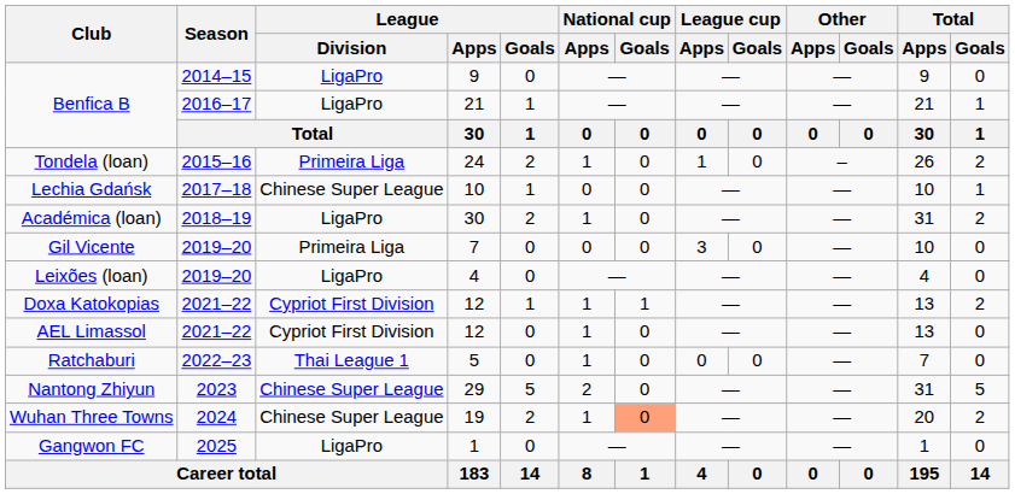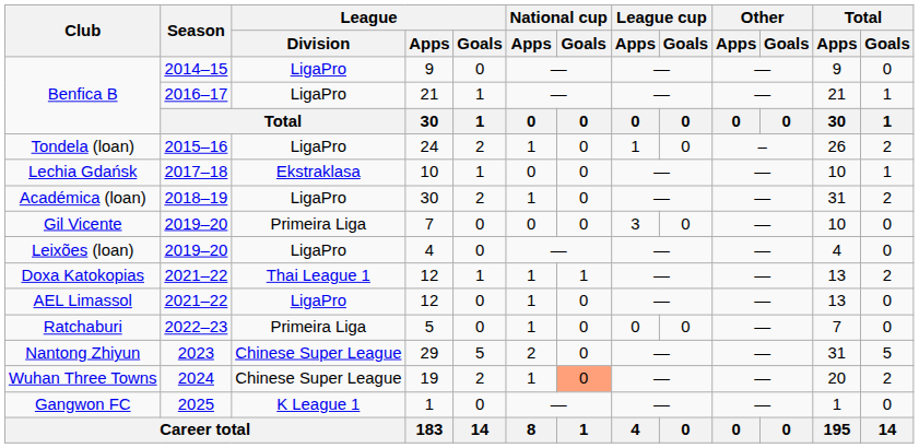Tondela (loan) | League / Division: Primeira Liga -> LigaPro
Lechia Gdańsk | League / Division: Chinese Super League -> Ekstraklasa
Doxa Katokopias | League / Division: Cypriot First Division -> Thai League 1
AEL Limassol | League / Division: Cypriot First Division -> LigaPro
Ratchaburi | League / Division: Thai League 1 -> Primeira Liga
Gangwon FC | League / Division: LigaPro -> K League 1
